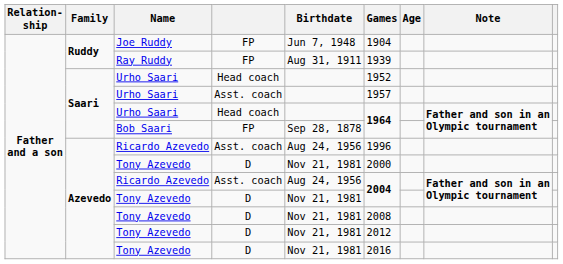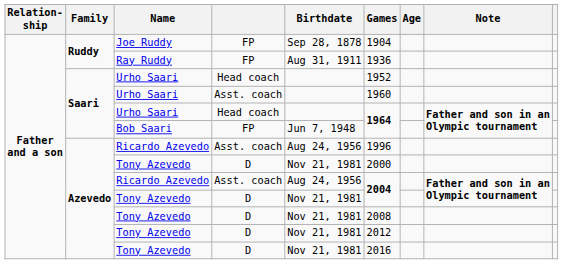Joe Ruddy | Birthdate: Jun 7, 1948 -> Sep 28, 1878
Ray Ruddy | Games: 1939 -> 1936
Urho Saari / Asst. coach | Games: 1957 -> 1960
Bob Saari | Birthdate: Sep 28, 1878 -> Jun 7, 1948
